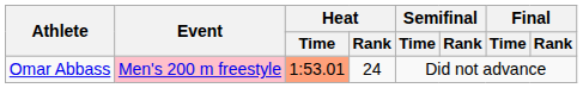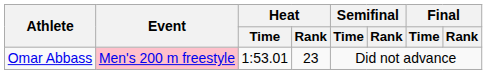Omar Abbass | Heat / Time: lightsalmon background -> no background
Omar Abbass | Heat / Rank: 24 -> 23
